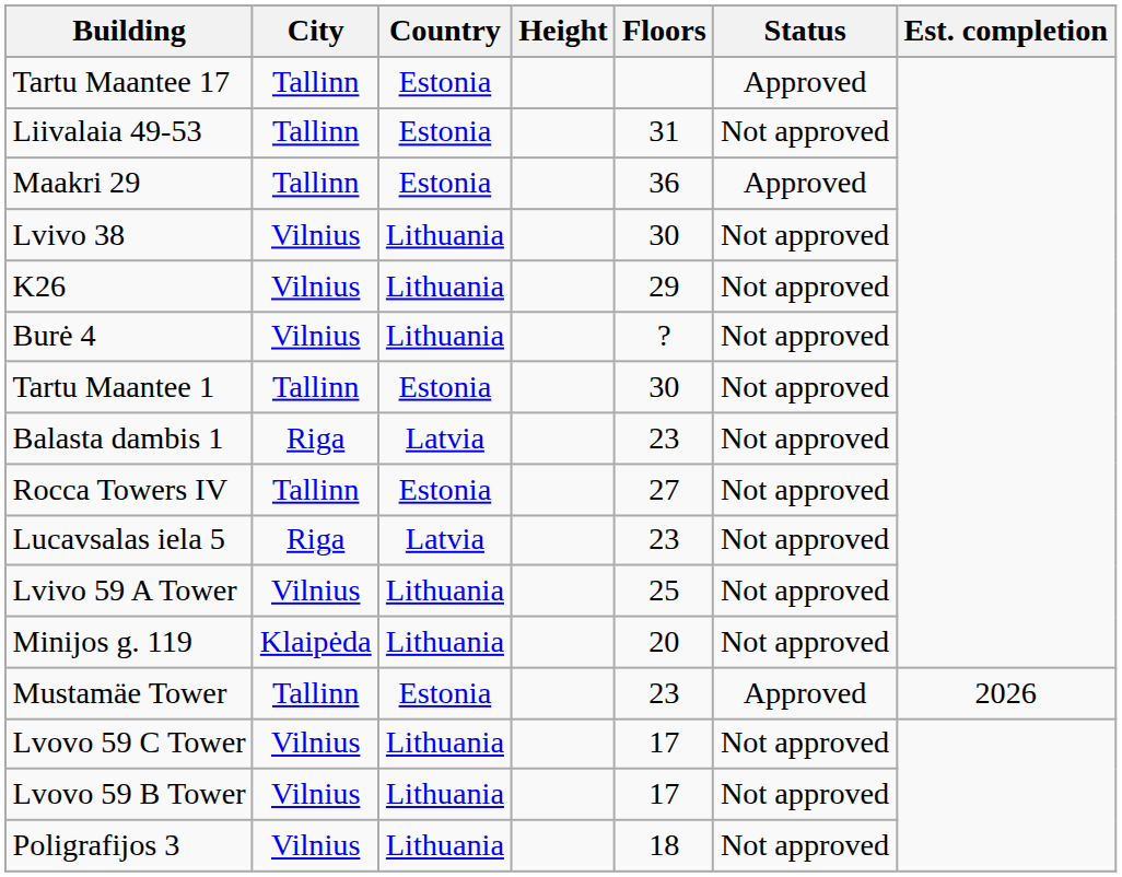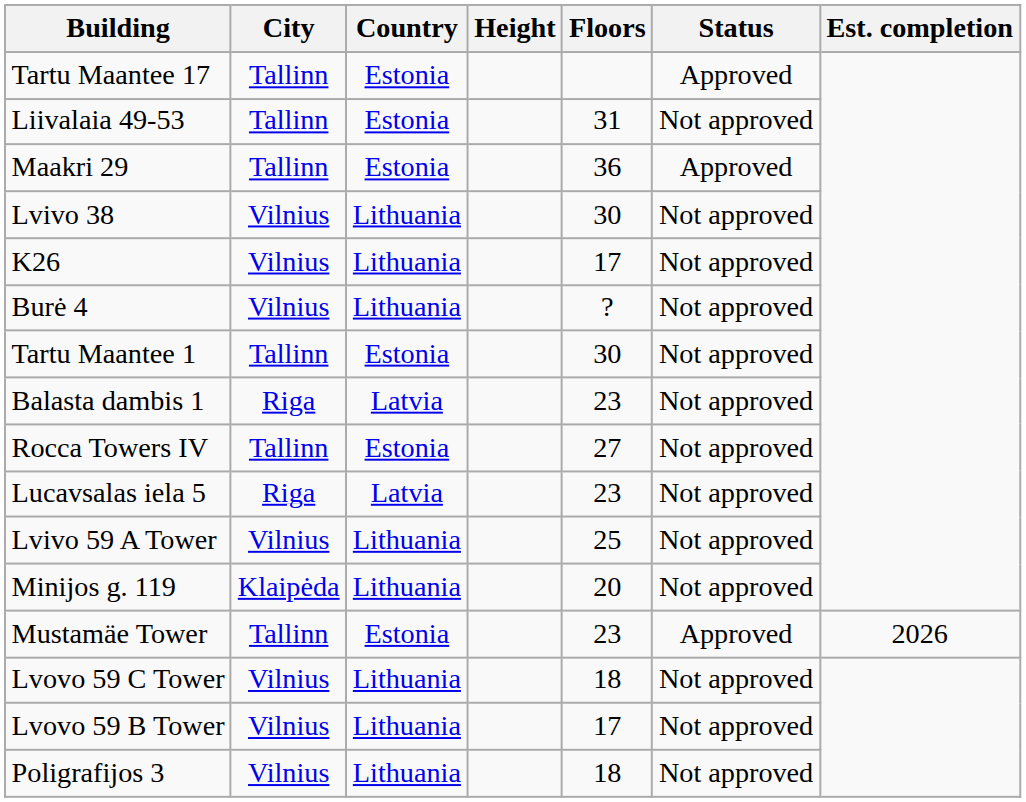K26 | Floors: 29 -> 17
Lvovo 59 C Tower | Floors: 17 -> 18
